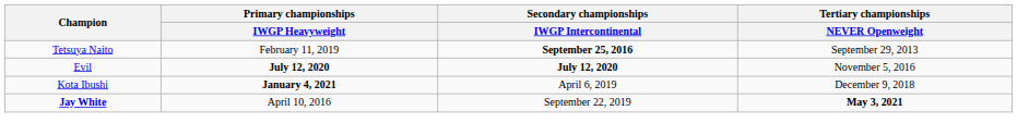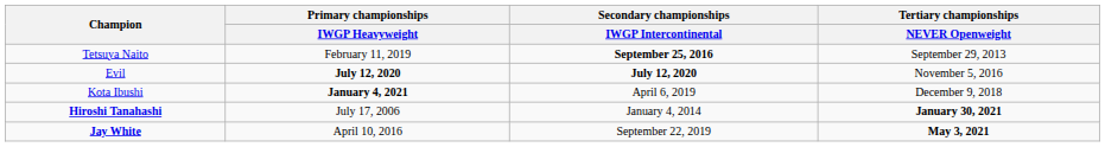+ row: Hiroshi Tanahashi | July 17, 2006 | January 4, 2014 | January 30, 2021
